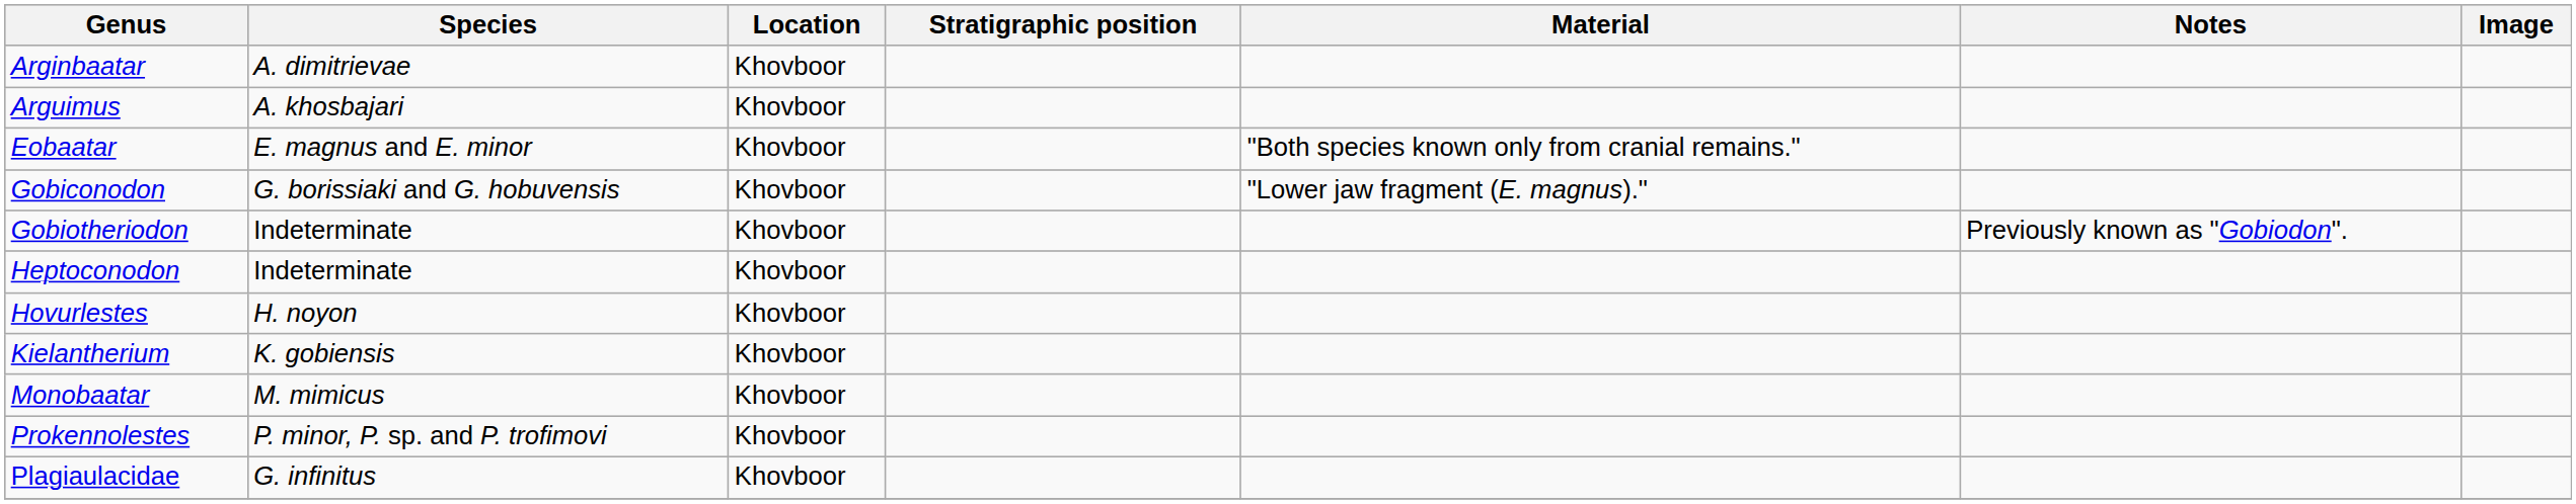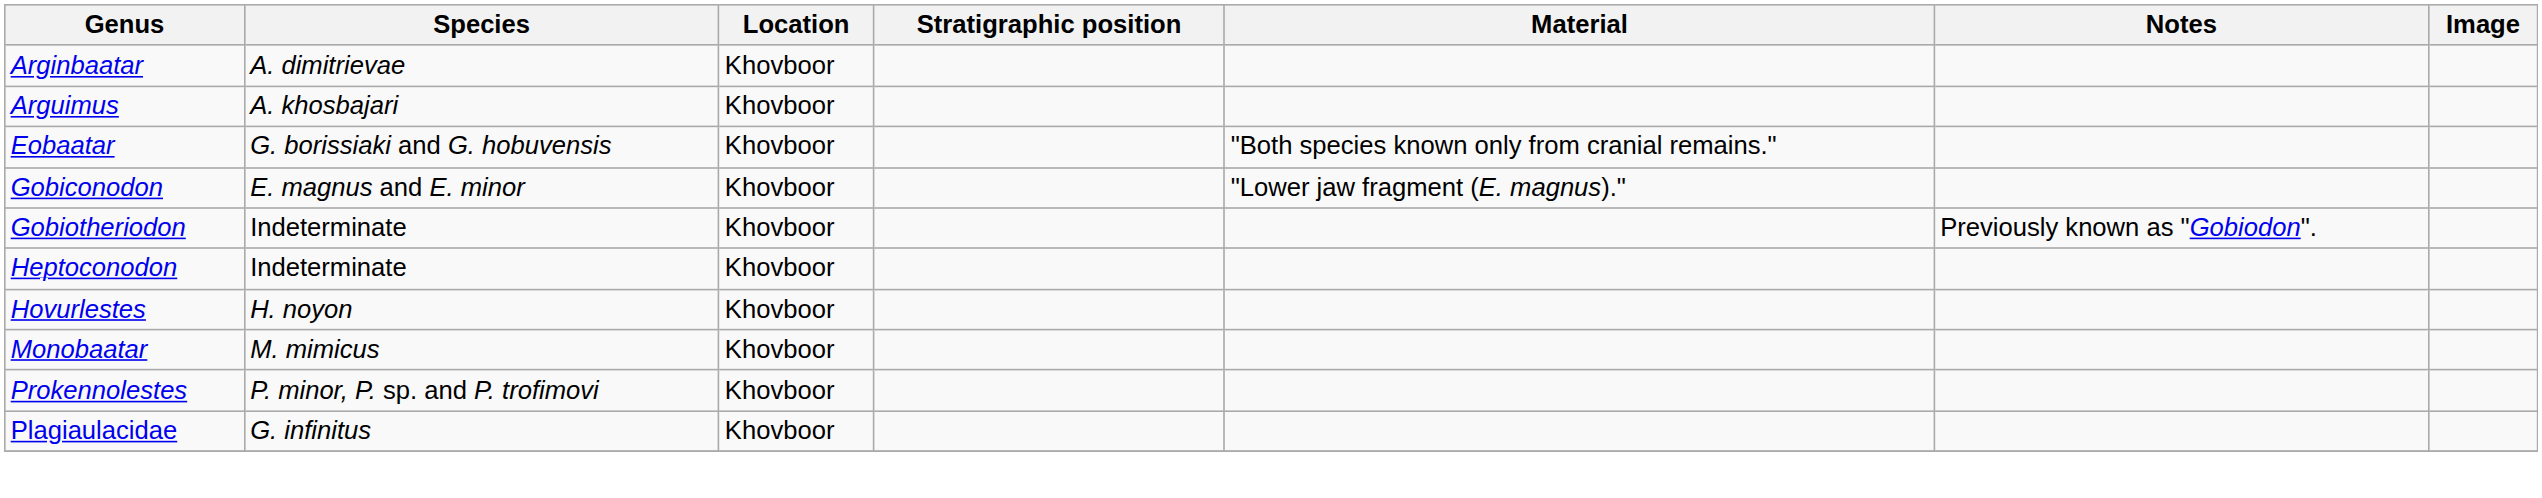Eobaatar | Species: E. magnus and E. minor -> G. borissiaki and G. hobuvensis
Gobiconodon | Species: G. borissiaki and G. hobuvensis -> E. magnus and E. minor
- row: Kielantherium | K. gobiensis | Khovboor
